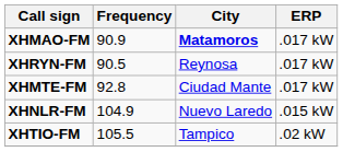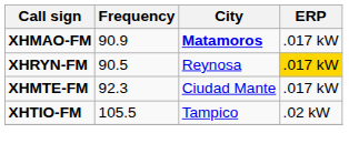XHRYN-FM | ERP: no background -> gold background
XHMTE-FM | Frequency: 92.8 -> 92.3
- row: XHNLR-FM | 104.9 | Nuevo Laredo | .015 kW
